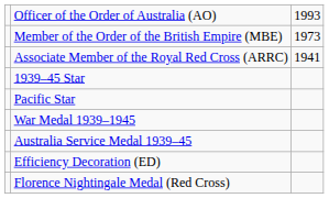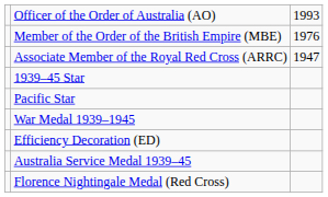Member of the Order of the British Empire (MBE) | column 3: 1973 -> 1976
Associate Member of the Royal Red Cross (ARRC) | column 3: 1941 -> 1947
rows swapped: Australia Service Medal 1939–45 <-> Efficiency Decoration (ED)
